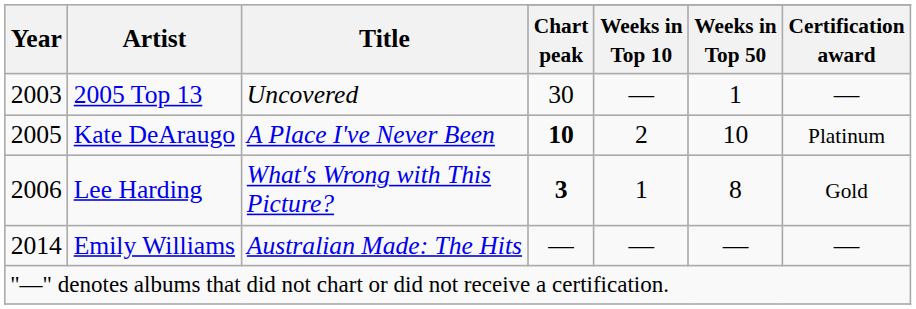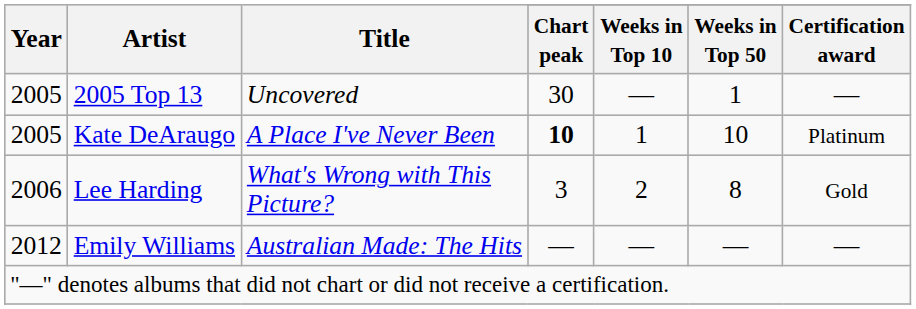2005 Top 13 | Year: 2003 -> 2005
Kate DeAraugo | Weeks in Top 10: 2 -> 1
Lee Harding | Chart peak: bold -> normal
Lee Harding | Weeks in Top 10: 1 -> 2
Emily Williams | Year: 2014 -> 2012
